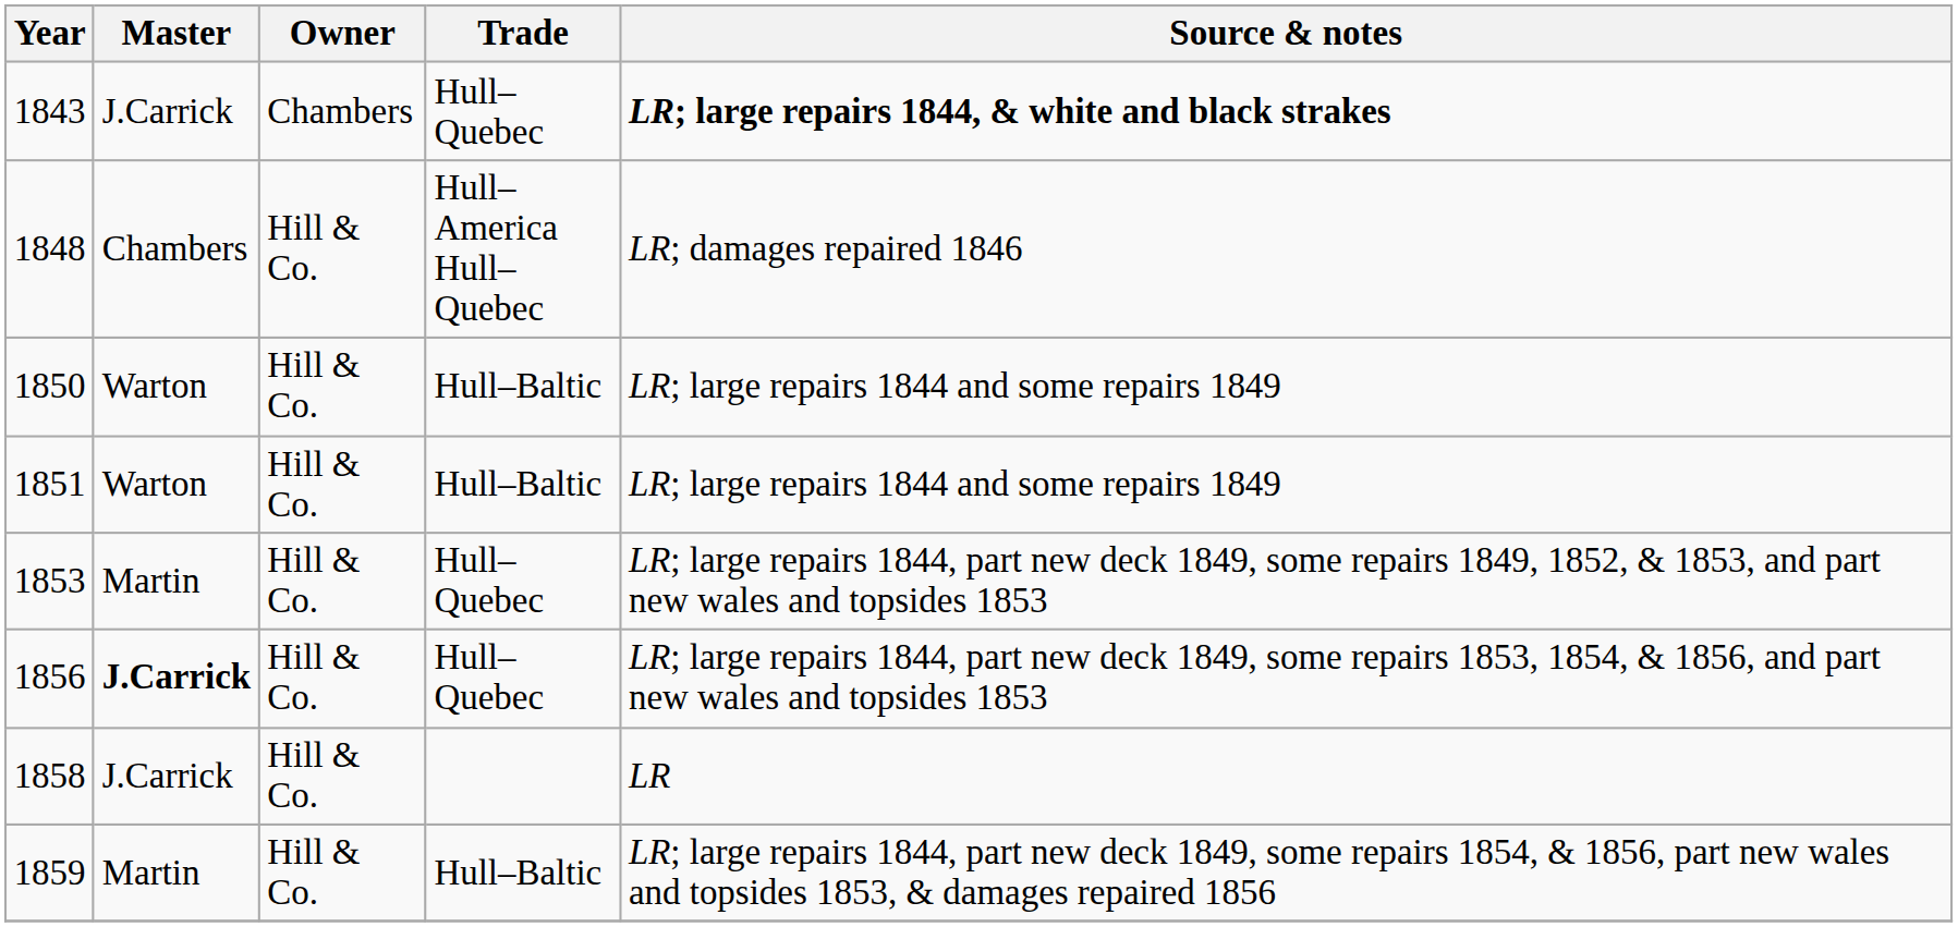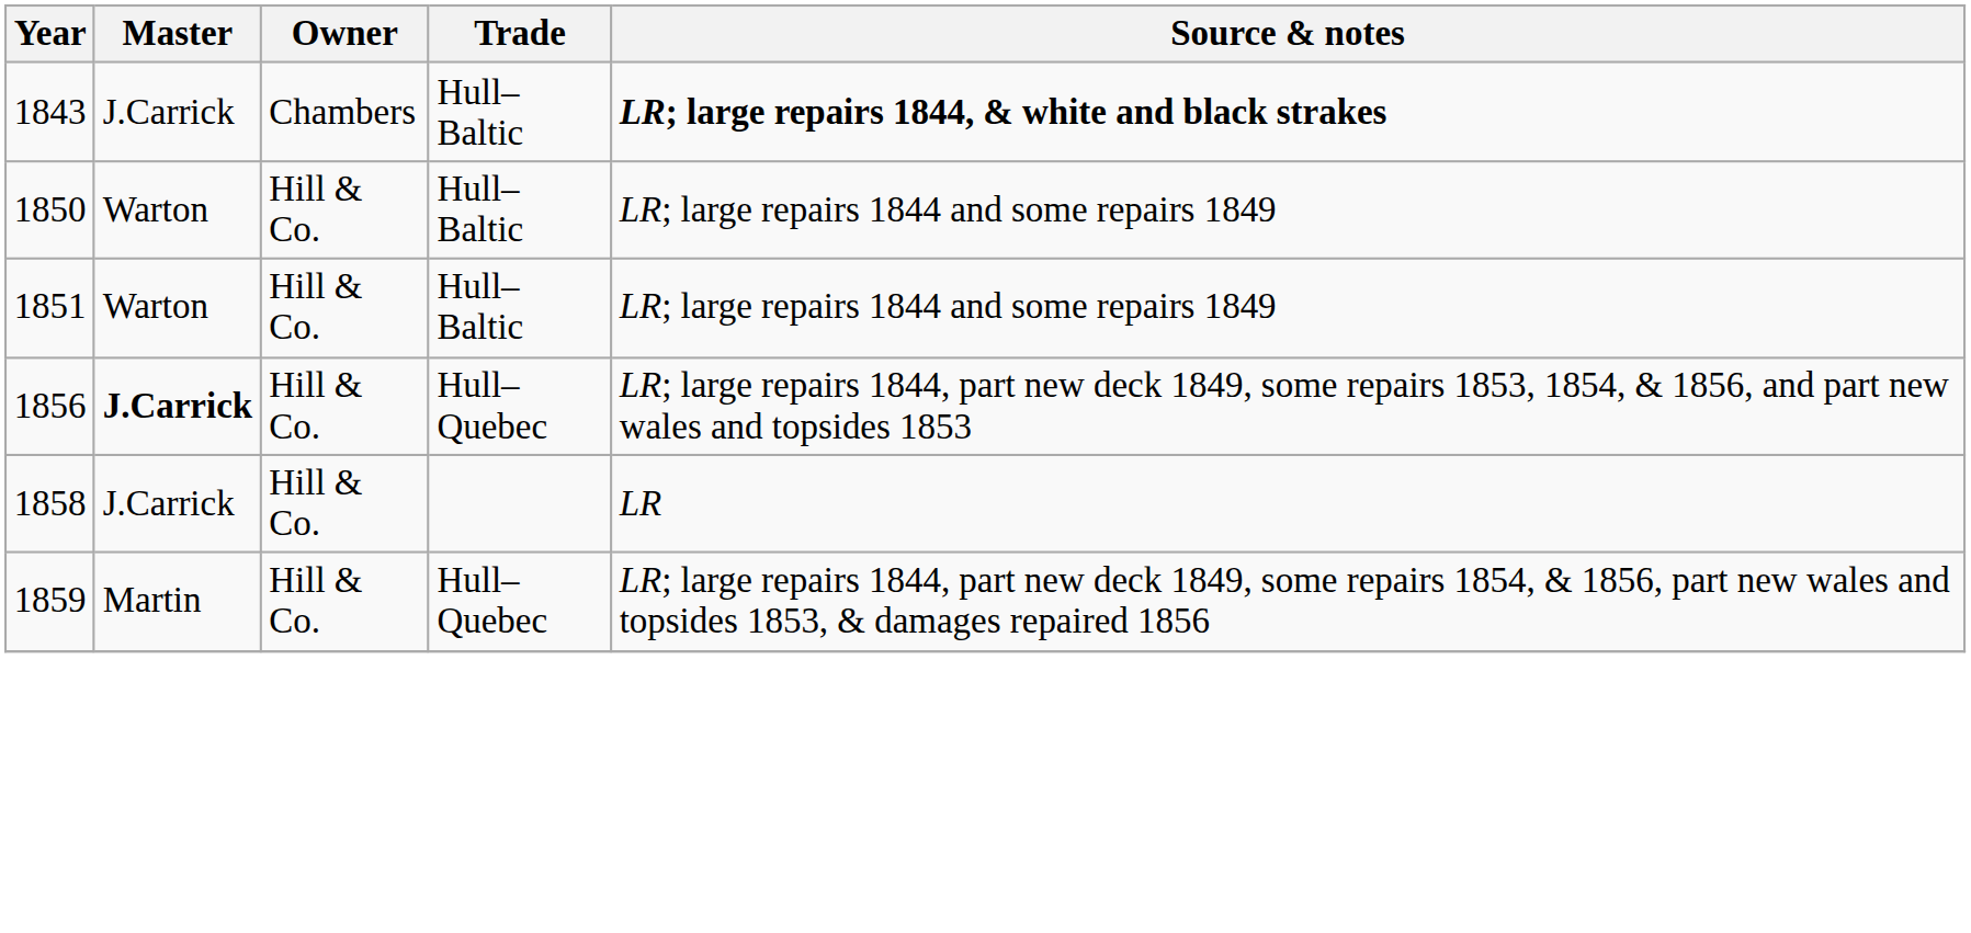1843 | Trade: Hull–Quebec -> Hull–Baltic
- row: 1848 | Chambers | Hill & Co. | Hull–America Hull–Quebec | LR; damages repaired 1846
- row: 1853 | Martin | Hill & Co. | Hull–Quebec | LR; large repairs 1844, part new deck 1849, some repairs 1849, 1852, & 1853, and part new wales and topsides 1853
1859 | Trade: Hull–Baltic -> Hull–Quebec
